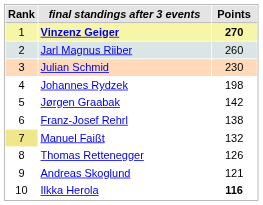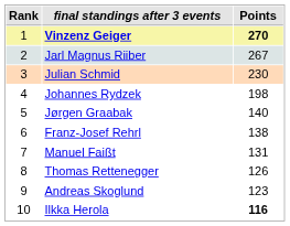Jarl Magnus Riiber | Points: 260 -> 267
Jørgen Graabak | Points: 142 -> 140
Manuel Faißt | Rank: khaki background -> no background
Manuel Faißt | Points: 132 -> 131
Andreas Skoglund | Points: 121 -> 123
